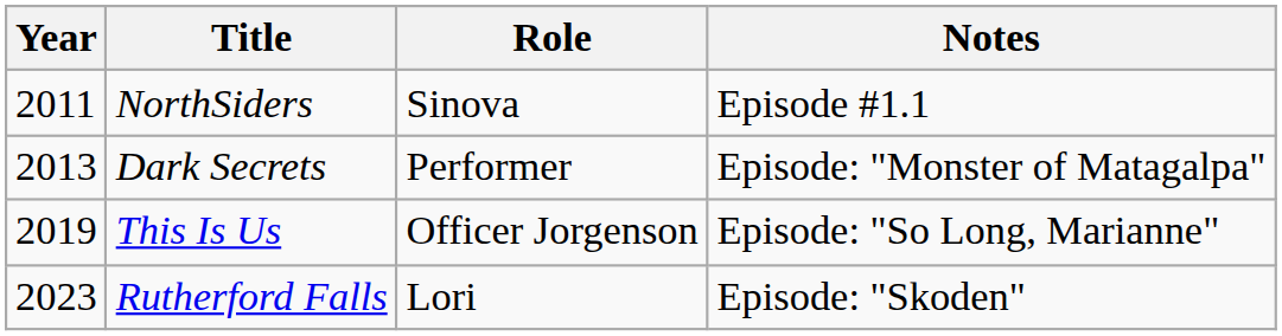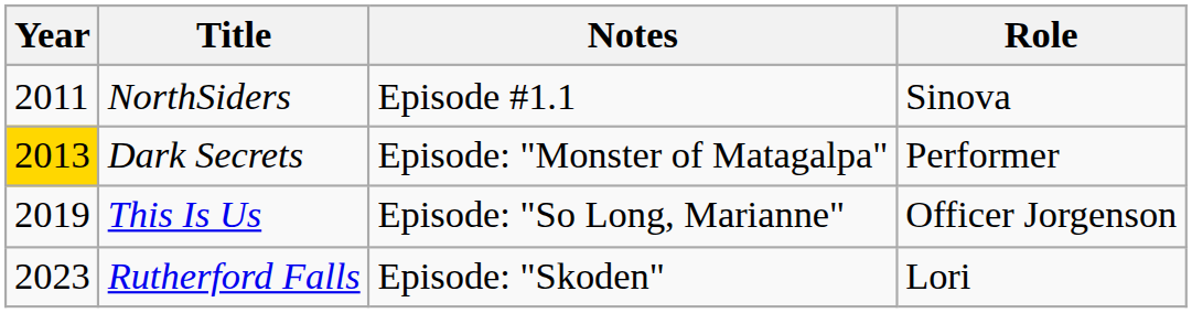columns swapped: Role <-> Notes
Dark Secrets | Year: no background -> gold background
